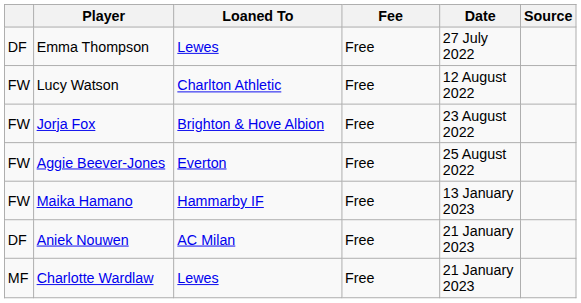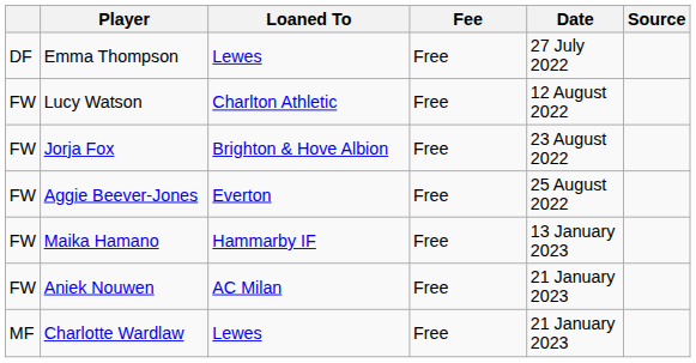Aniek Nouwen | column 1: DF -> FW
